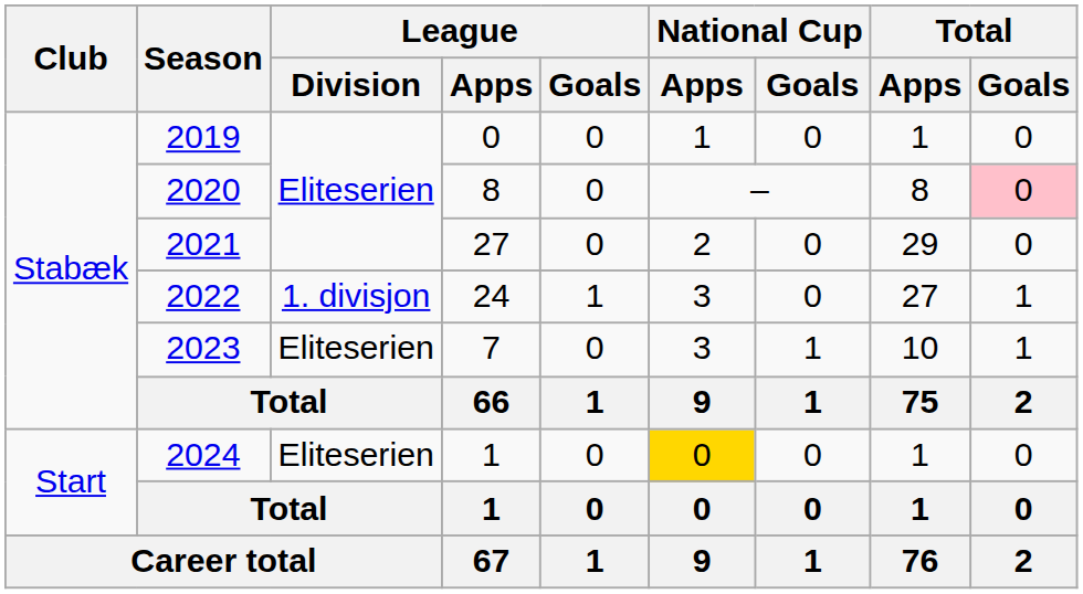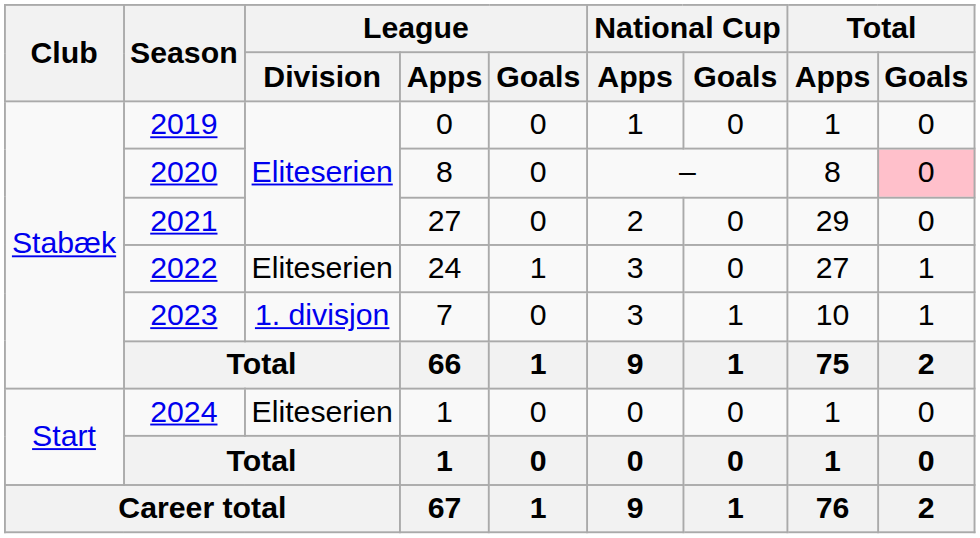2022 | League / Division: 1. divisjon -> Eliteserien
2023 | League / Division: Eliteserien -> 1. divisjon
2024 | National Cup / Apps: gold background -> no background
